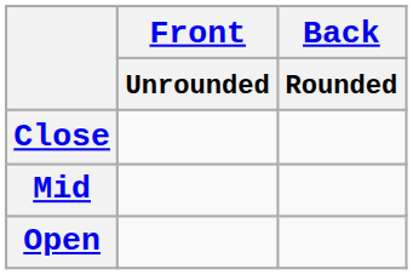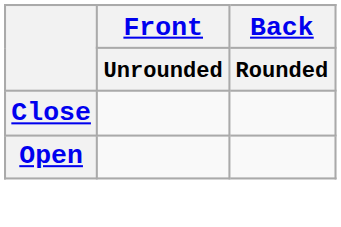- row: Mid
